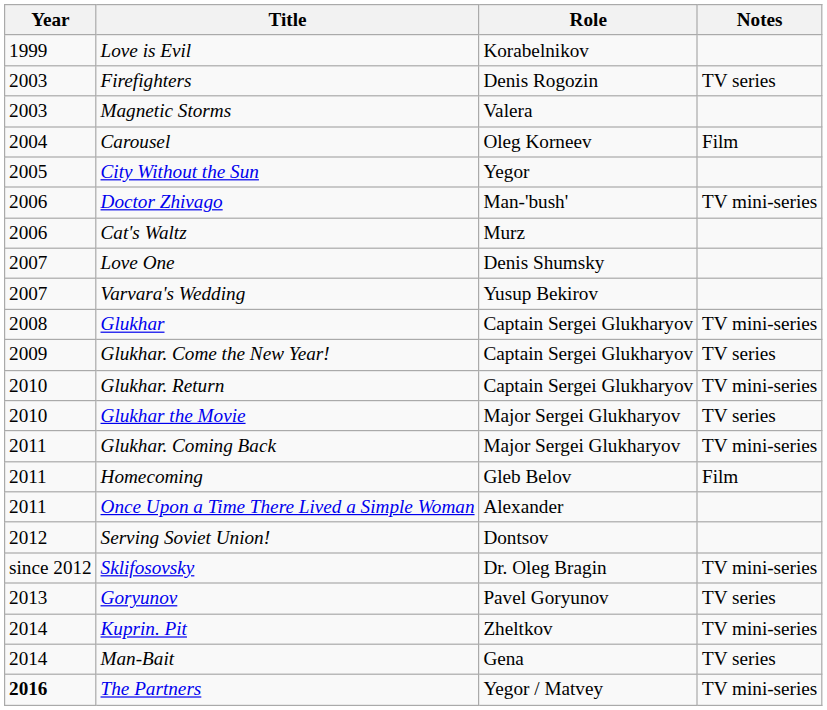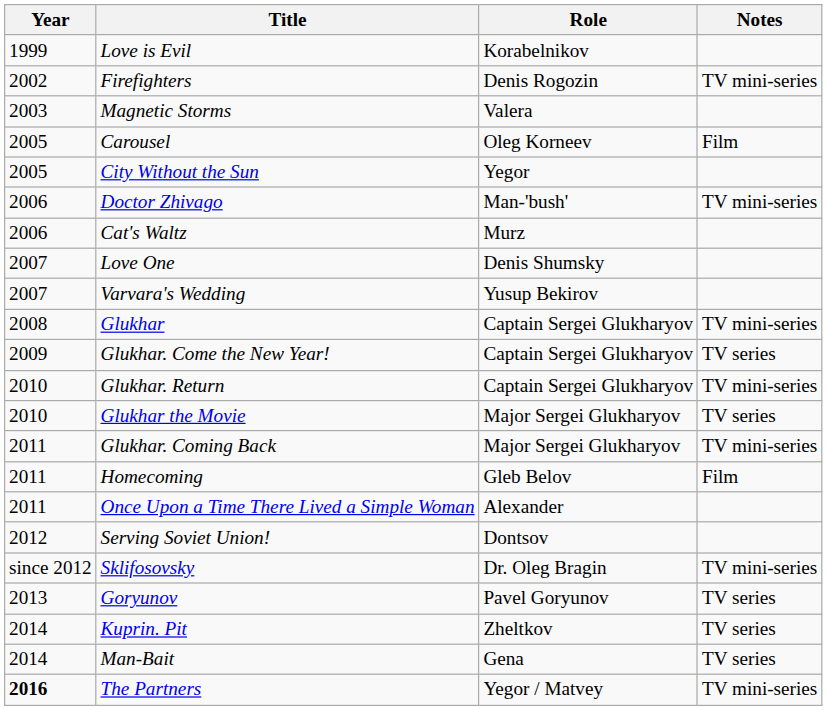Firefighters | Year: 2003 -> 2002
Firefighters | Notes: TV series -> TV mini-series
Carousel | Year: 2004 -> 2005
Kuprin. Pit | Notes: TV mini-series -> TV series
